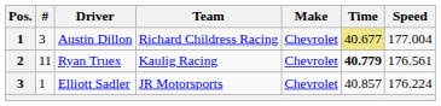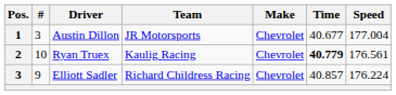Austin Dillon | Team: Richard Childress Racing -> JR Motorsports
Austin Dillon | Time: khaki background -> no background
Ryan Truex | #: 11 -> 10
Elliott Sadler | #: 1 -> 9
Elliott Sadler | Team: JR Motorsports -> Richard Childress Racing
